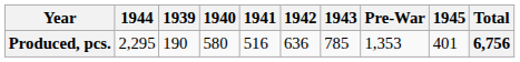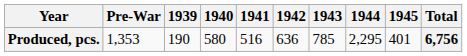columns swapped: Pre-War <-> 1944
